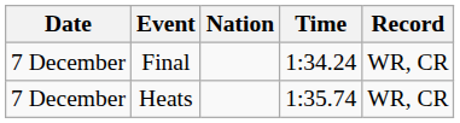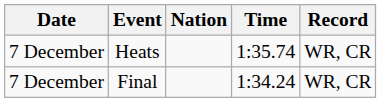rows swapped: Heats <-> Final
